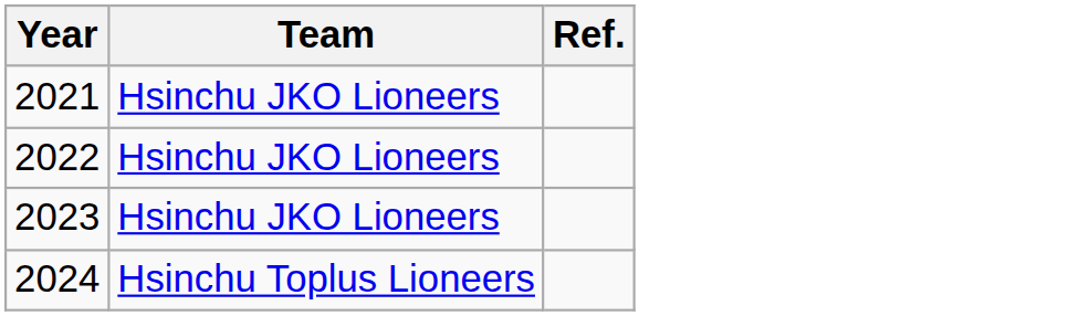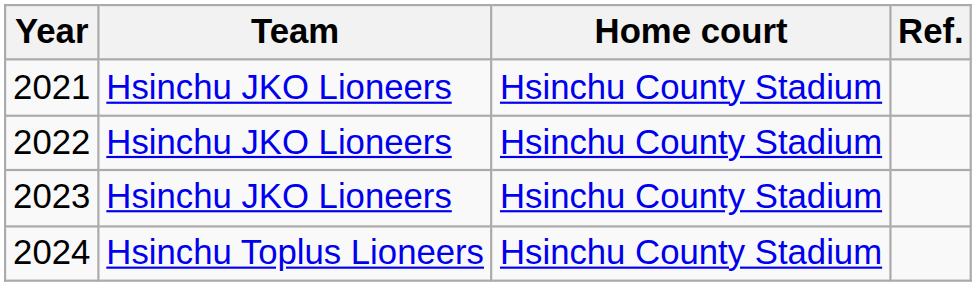+ column: Home court | Hsinchu County Stadium | Hsinchu County Stadium | Hsinchu County Stadium | Hsinchu County Stadium
